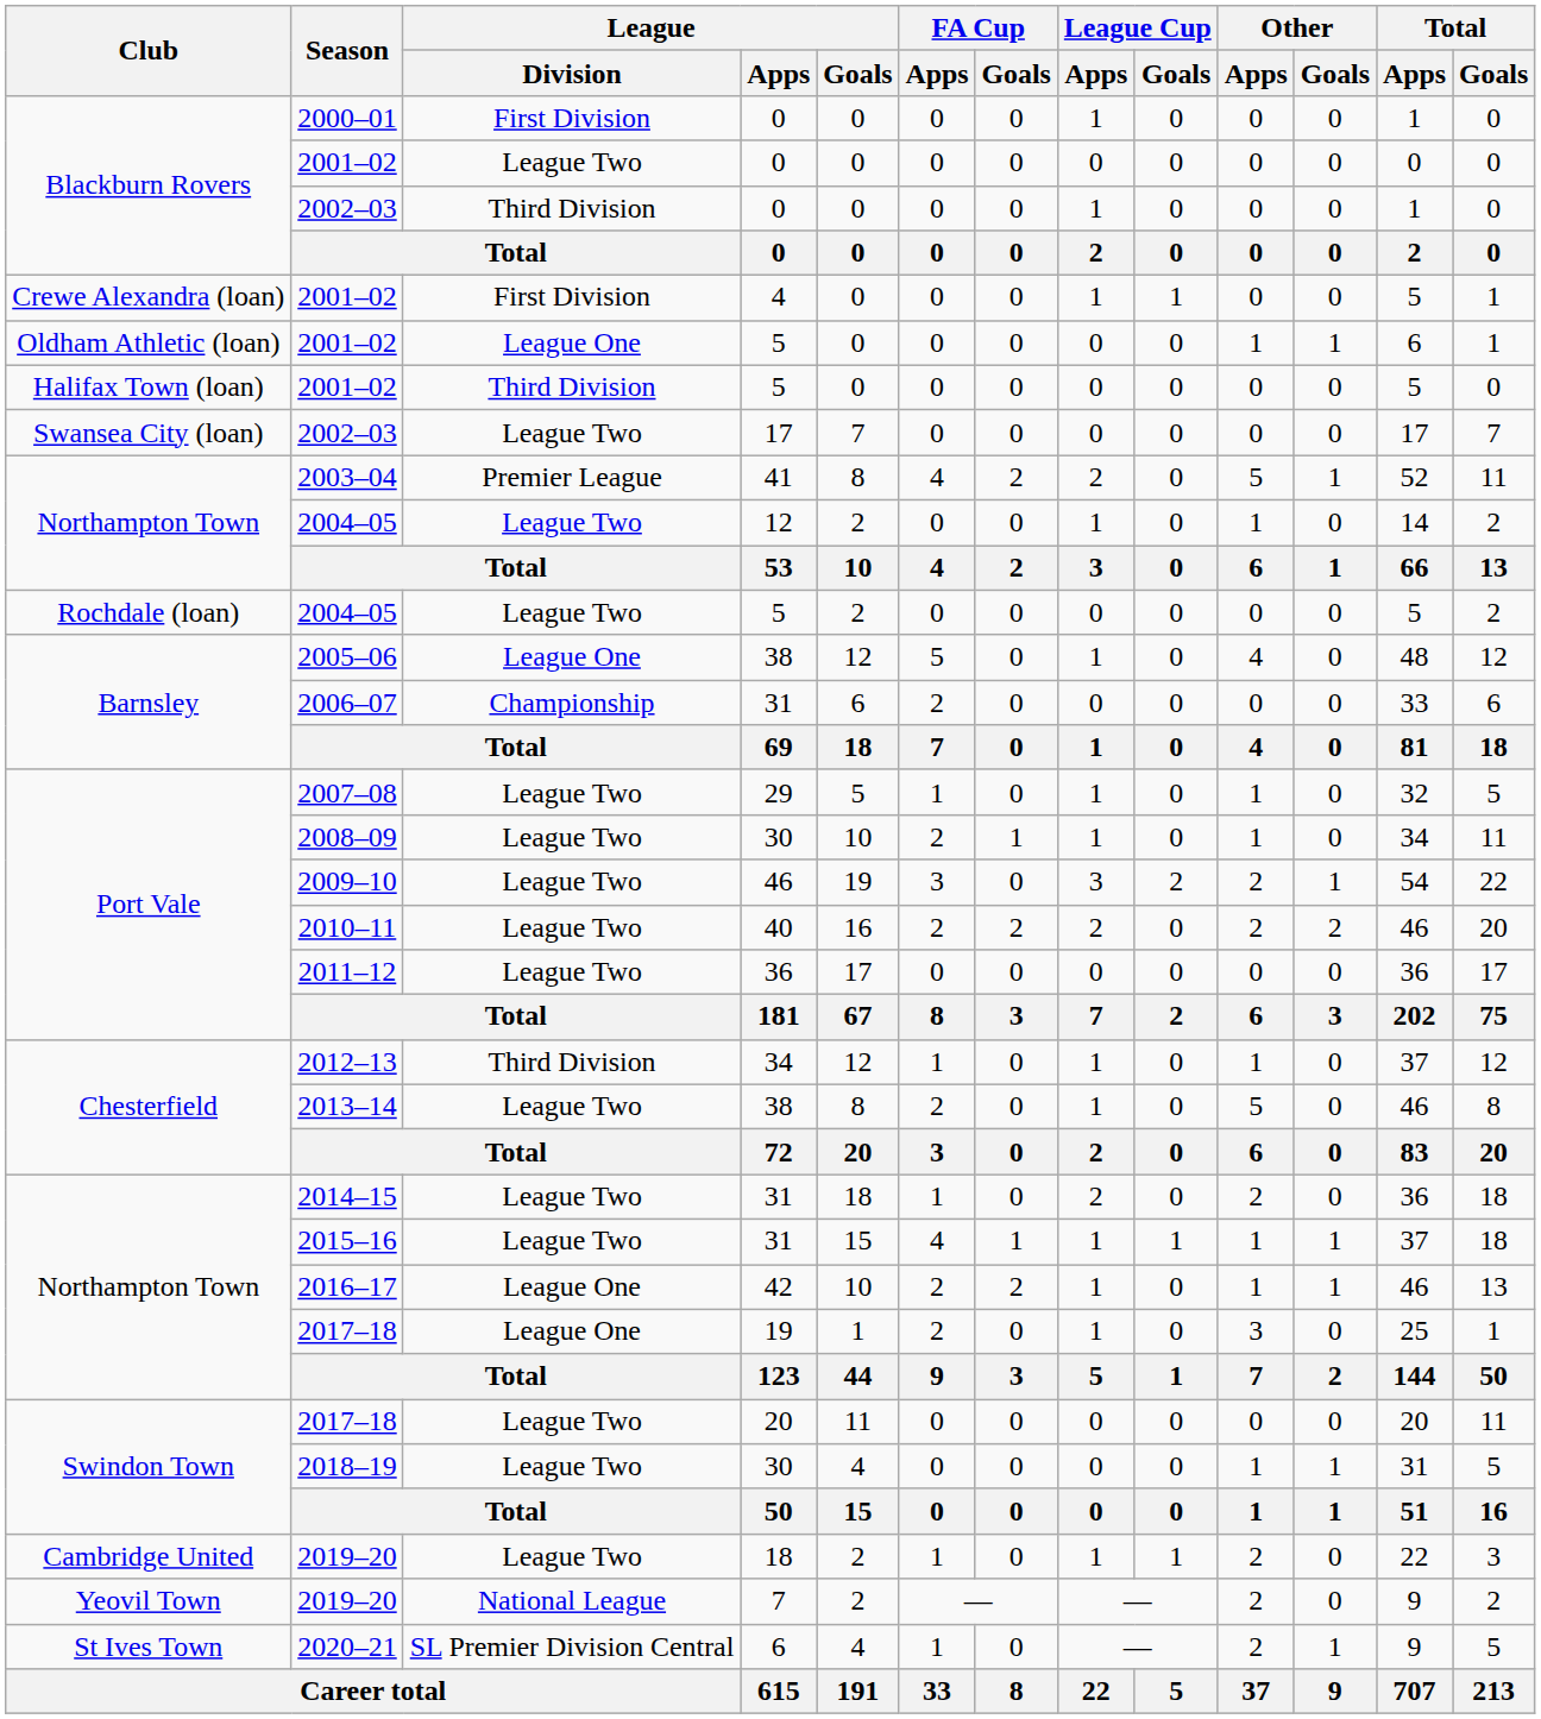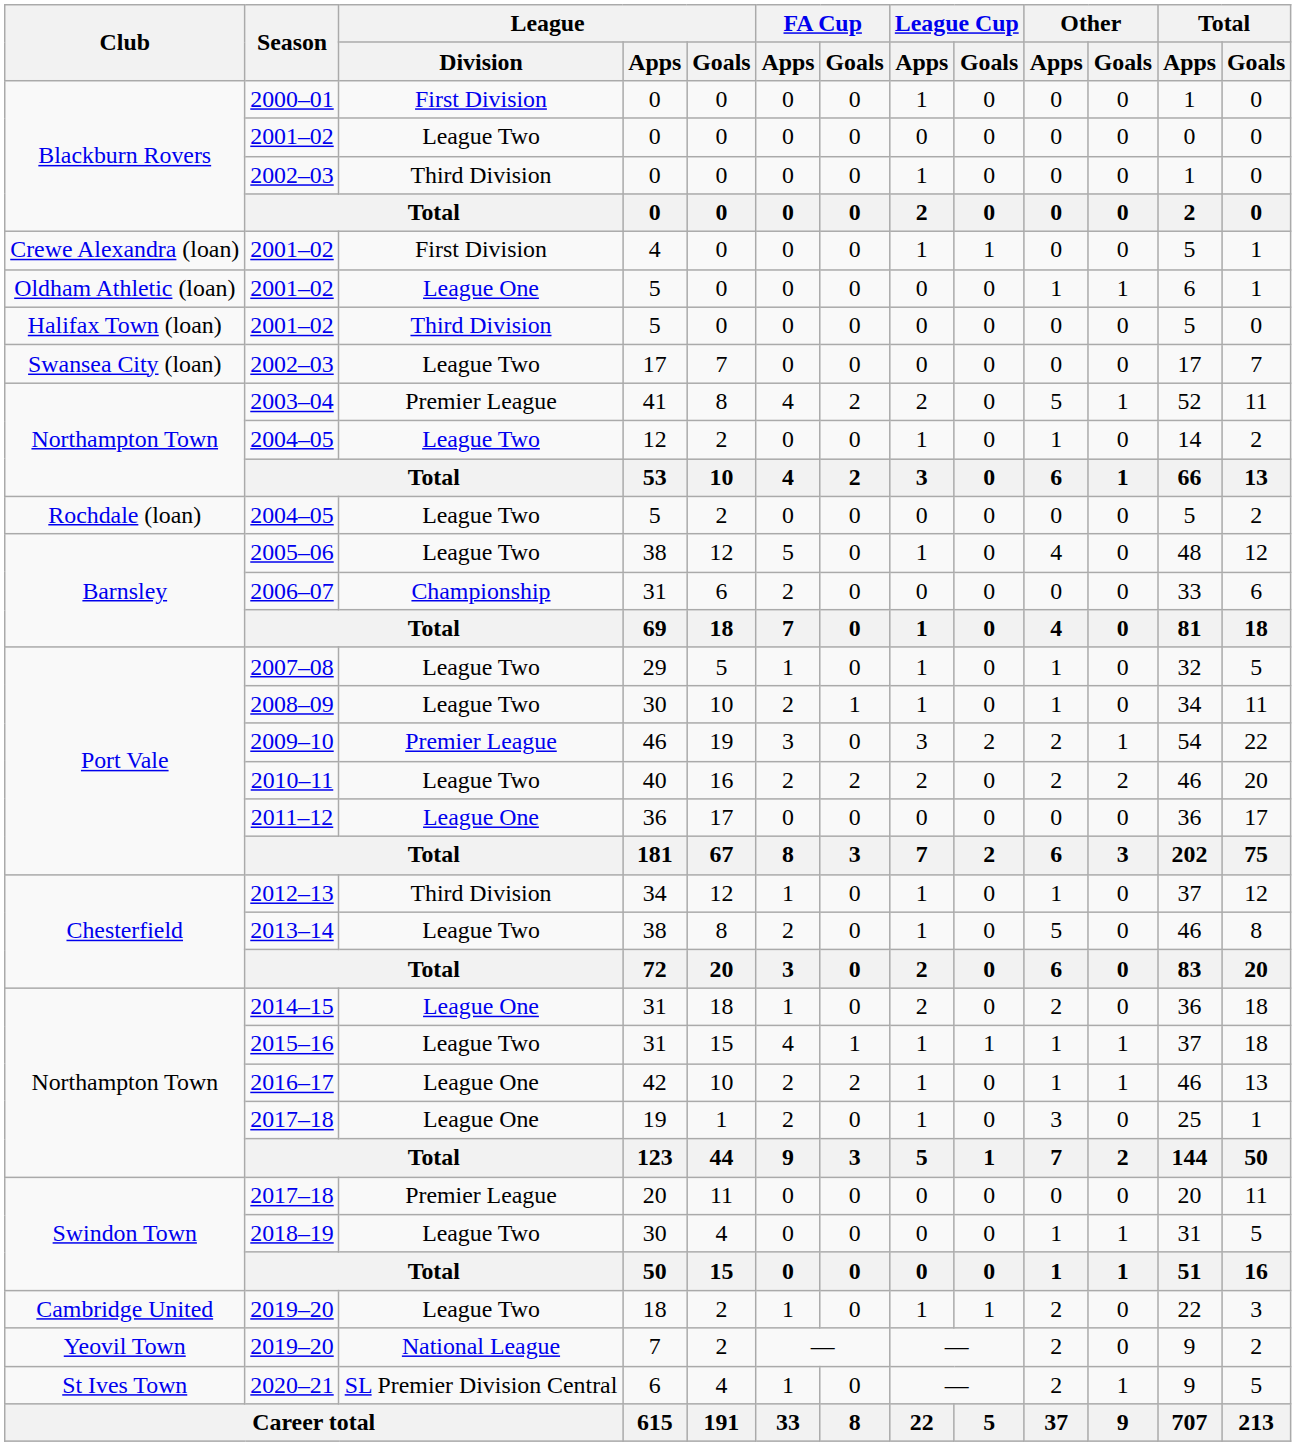2005–06 | League / Division: League One -> League Two
2009–10 | League / Division: League Two -> Premier League
2011–12 | League / Division: League Two -> League One
2014–15 | League / Division: League Two -> League One
Swindon Town / 2017–18 | League / Division: League Two -> Premier League
